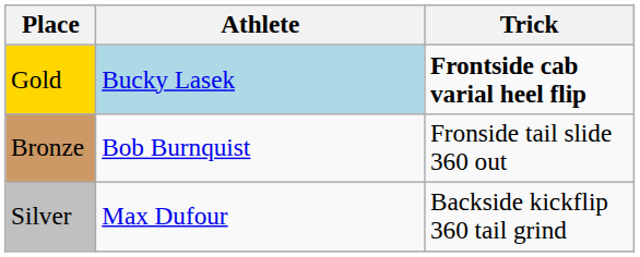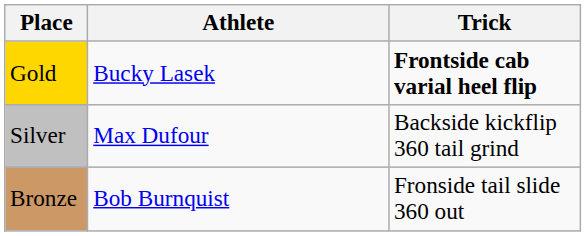Gold | Athlete: lightblue background -> no background
rows swapped: Silver <-> Bronze
